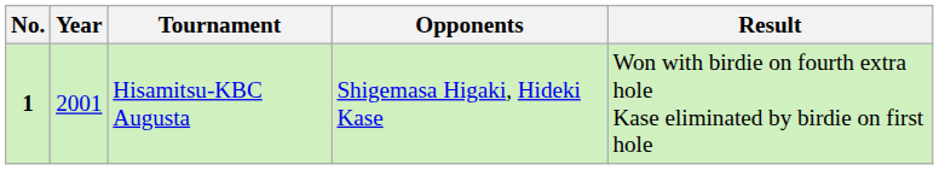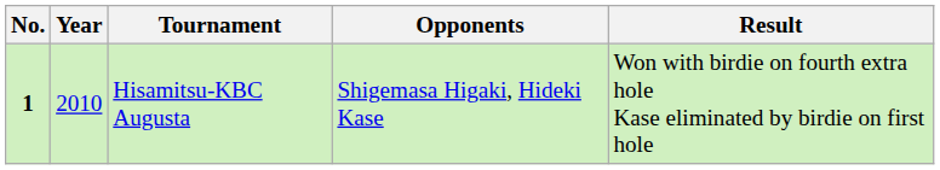Hisamitsu-KBC Augusta | Year: 2001 -> 2010
